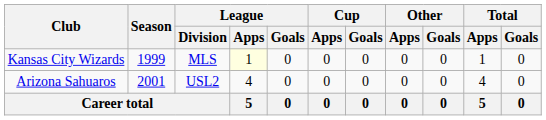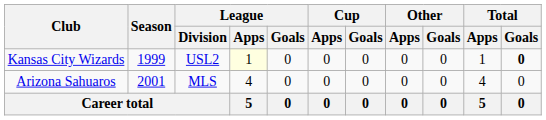Kansas City Wizards | League / Division: MLS -> USL2
Kansas City Wizards | Total / Goals: normal -> bold
Arizona Sahuaros | League / Division: USL2 -> MLS
